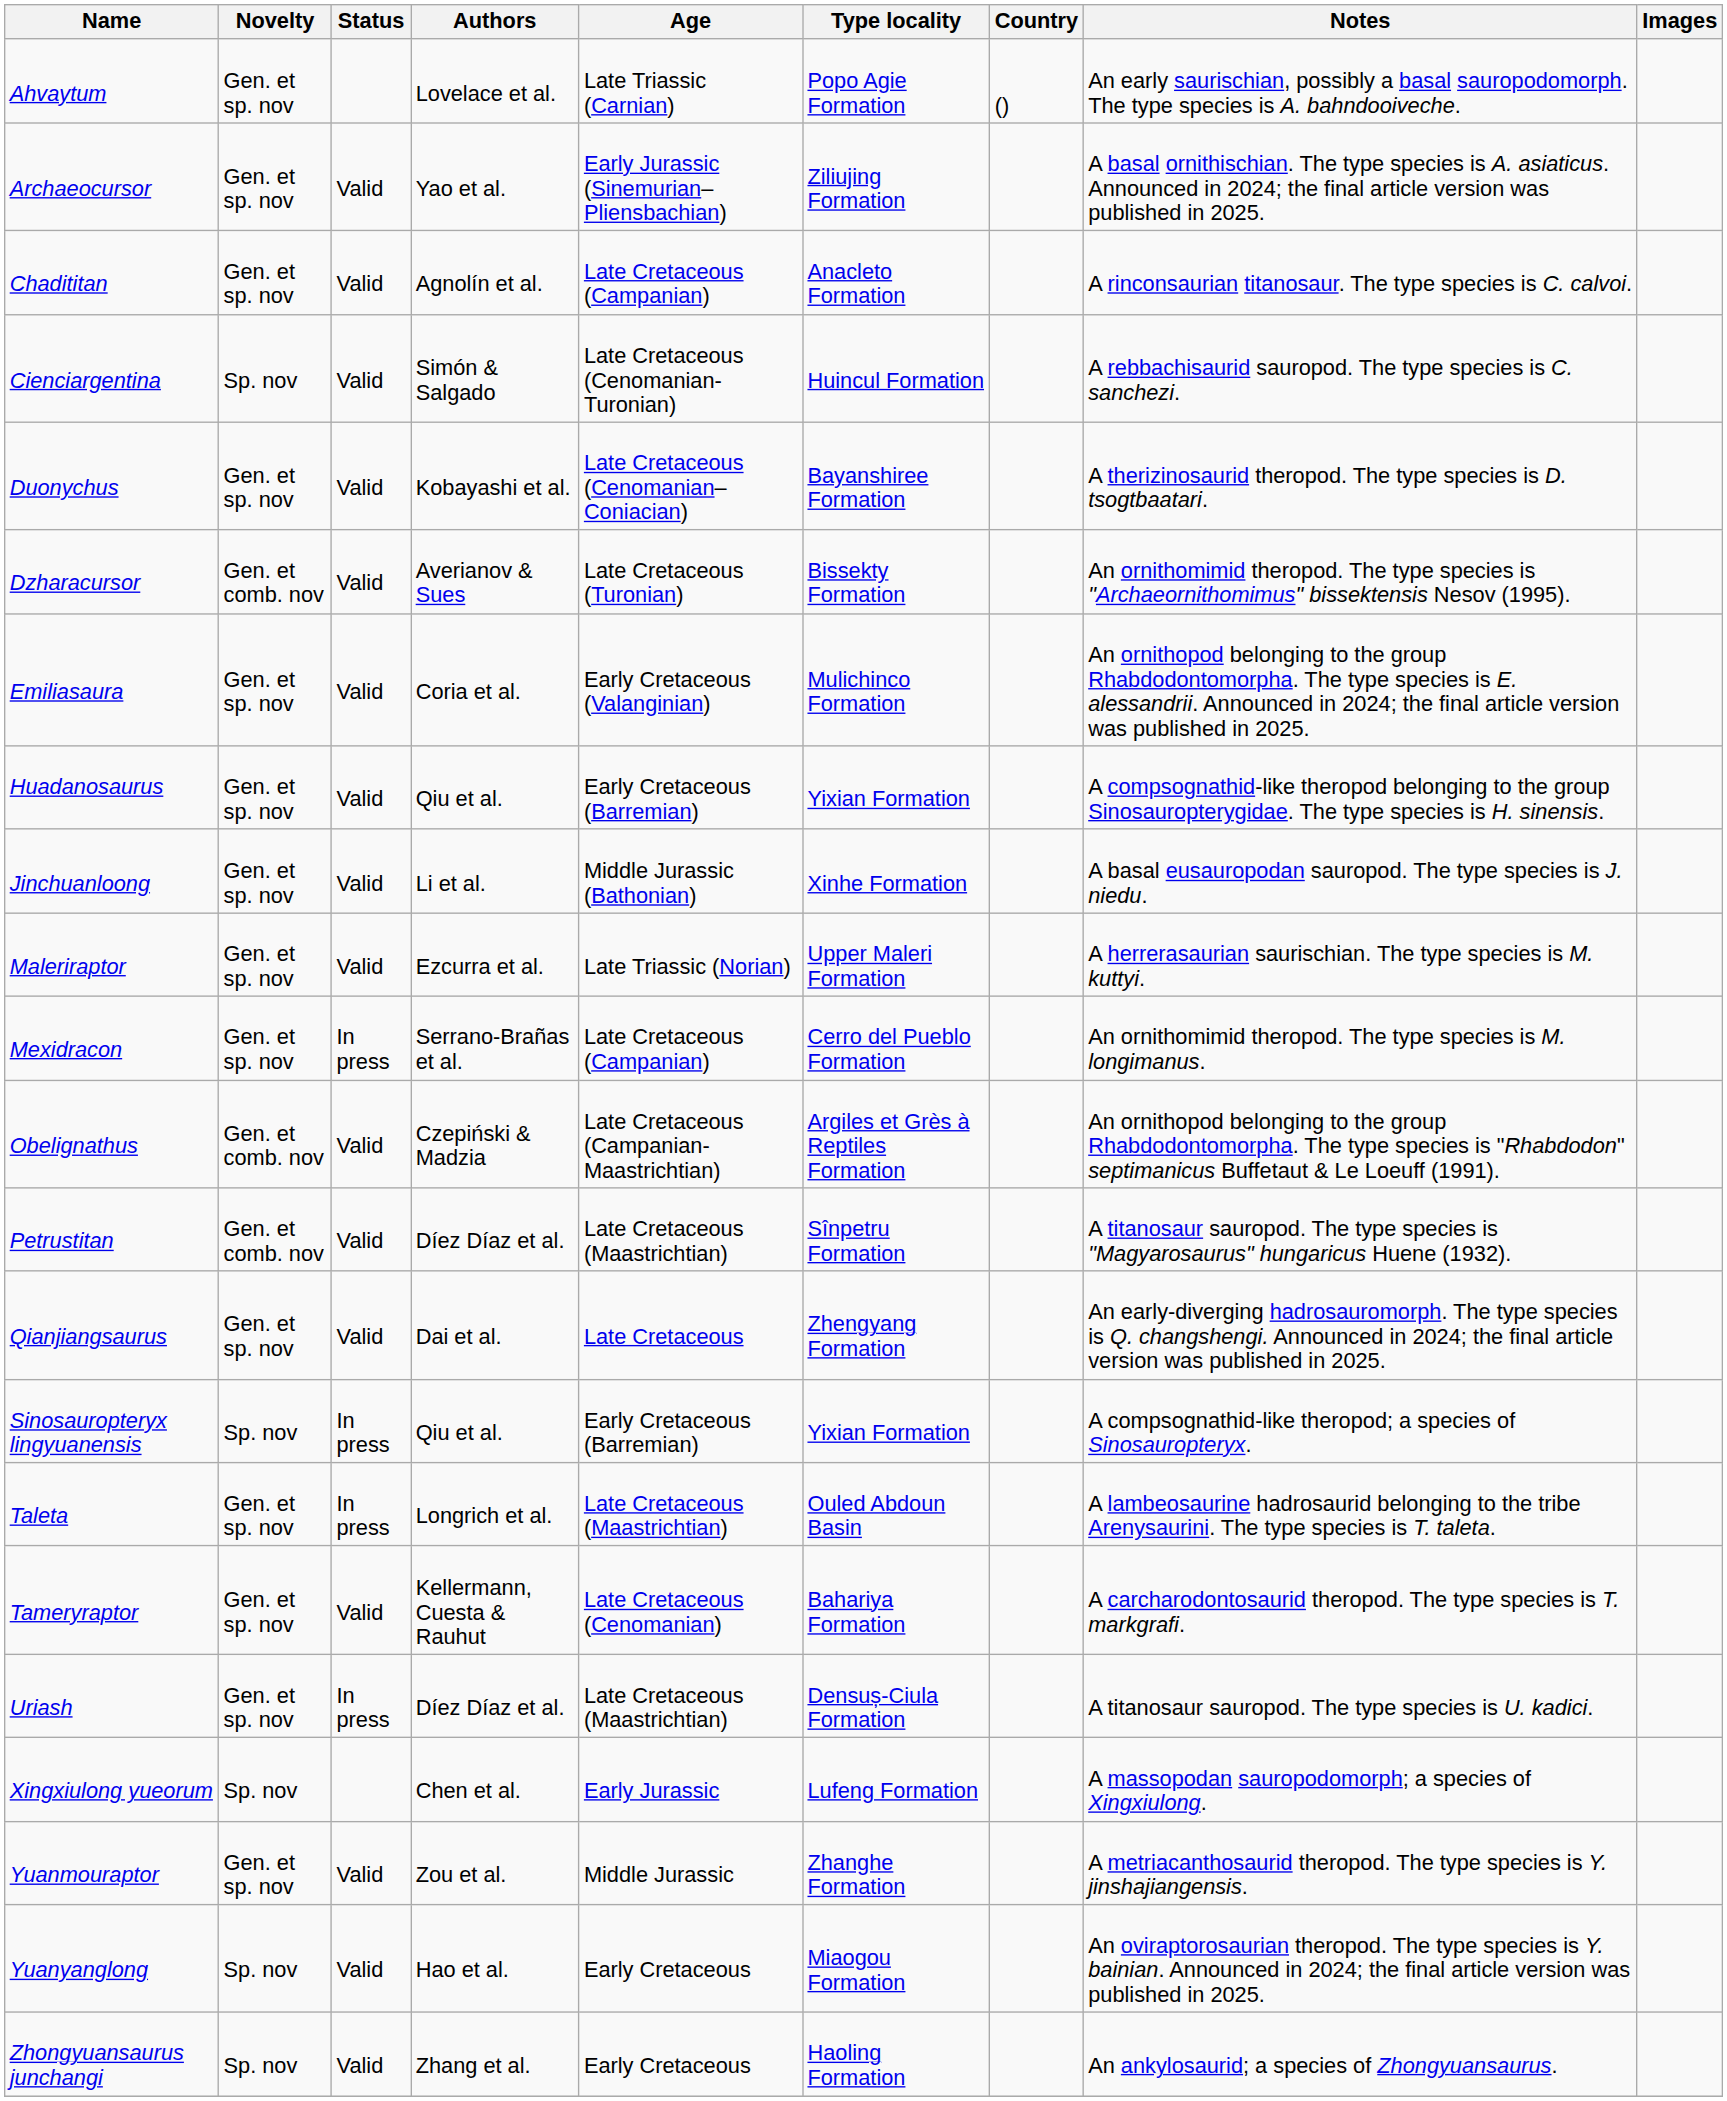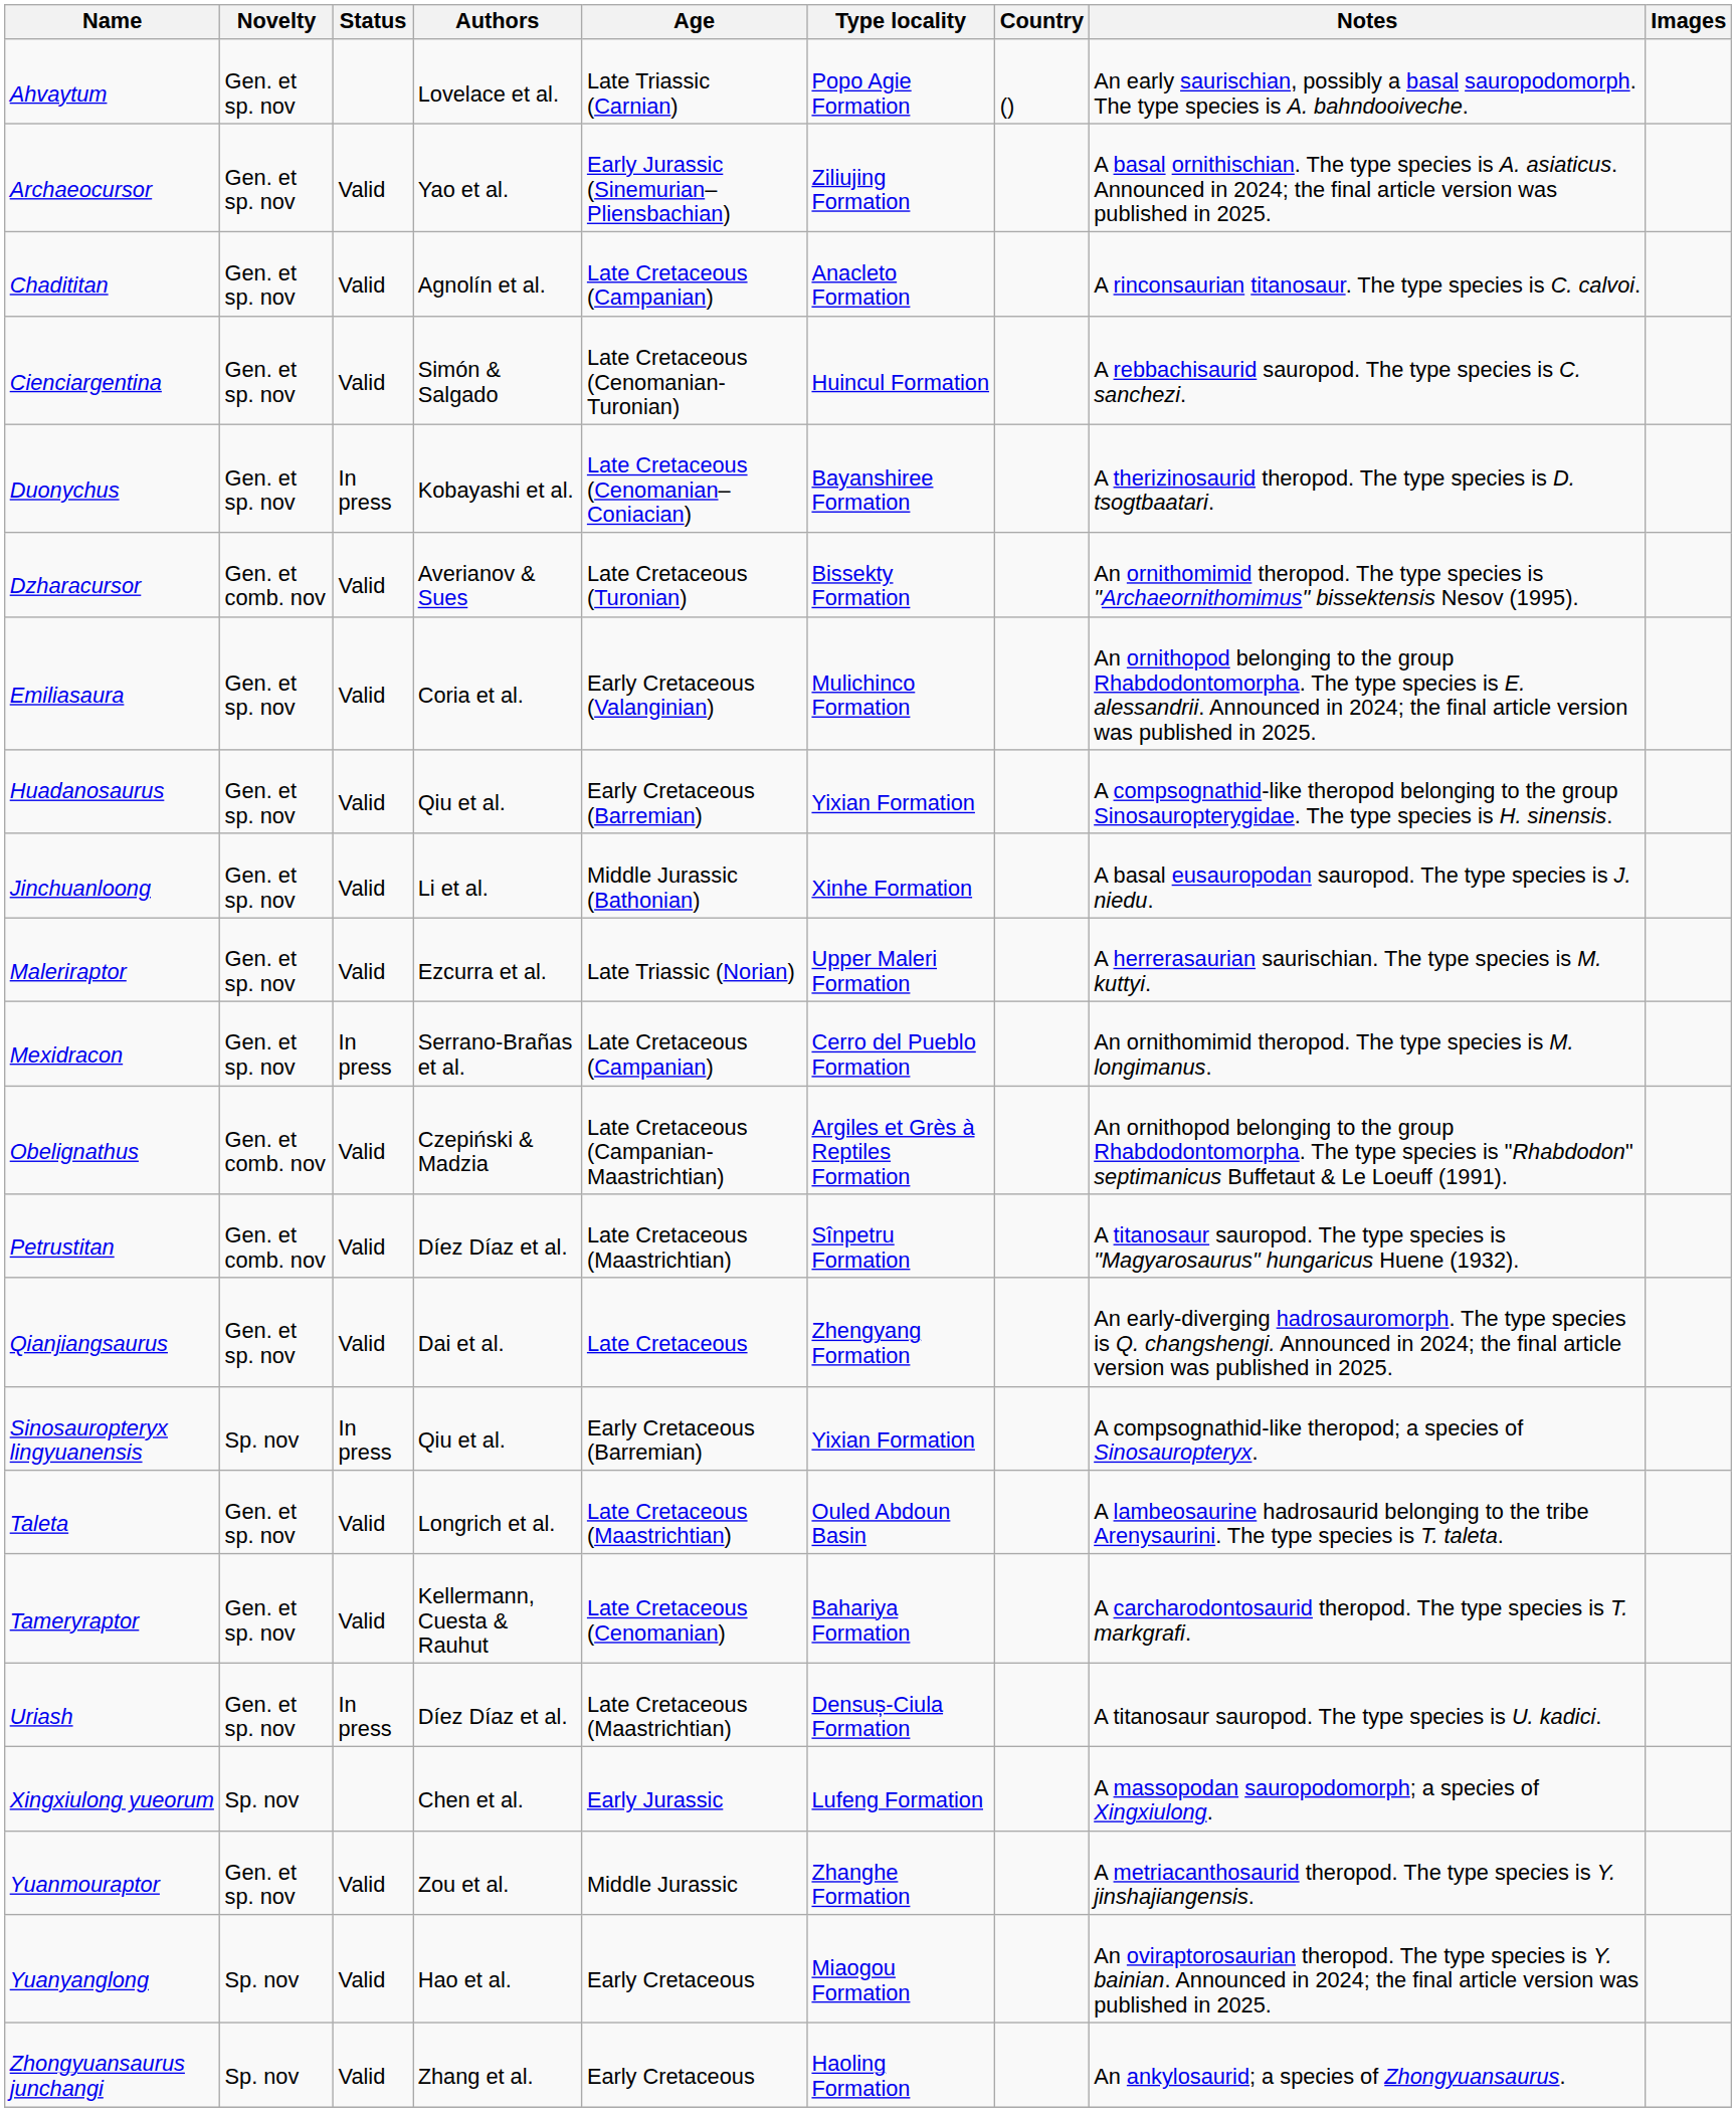Cienciargentina | Novelty: Sp. nov -> Gen. et sp. nov
Duonychus | Status: Valid -> In press
Taleta | Status: In press -> Valid
